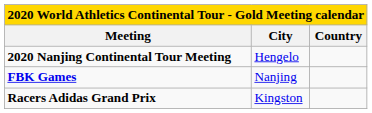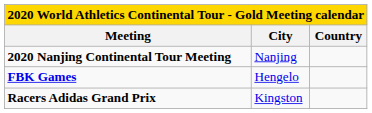2020 Nanjing Continental Tour Meeting | City: Hengelo -> Nanjing
FBK Games | City: Nanjing -> Hengelo
